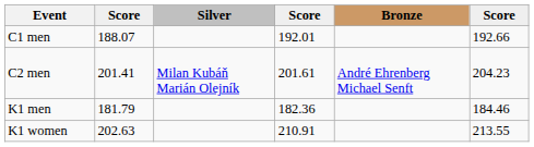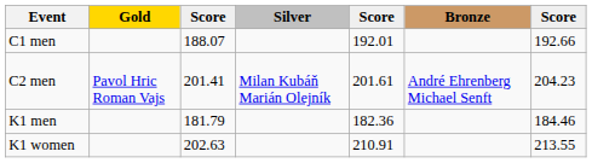+ column: Gold | Pavol Hric Roman Vajs
